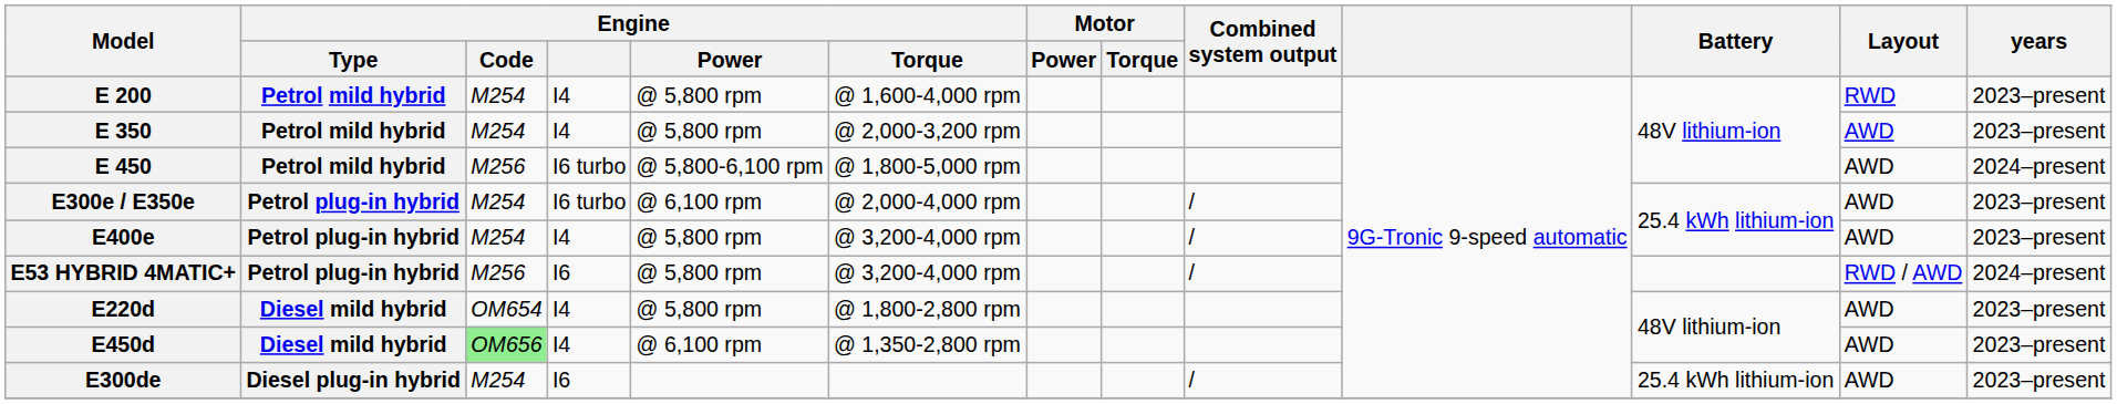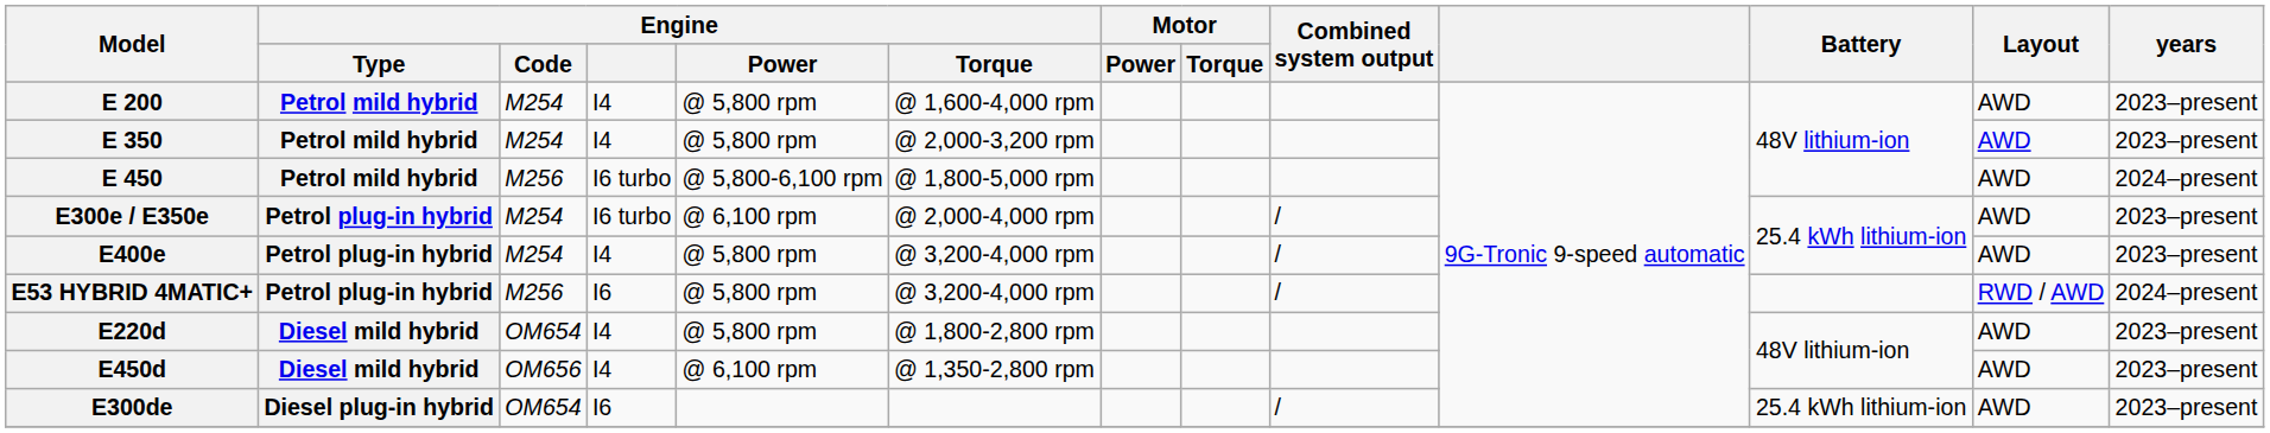E 200 | Layout: RWD -> AWD
E450d | Engine / Code: lightgreen background -> no background
E300de | Engine / Code: M254 -> OM654
